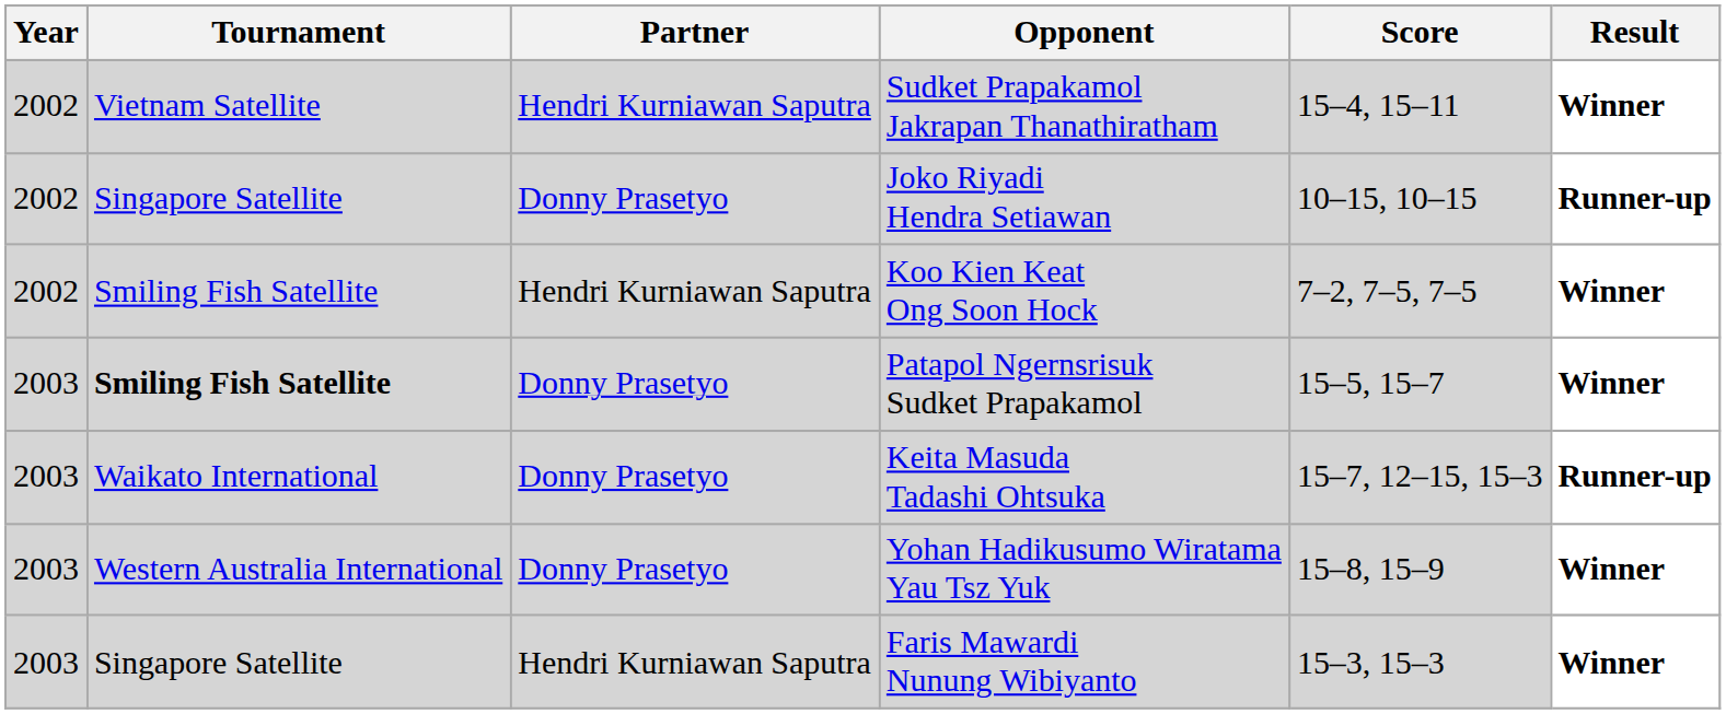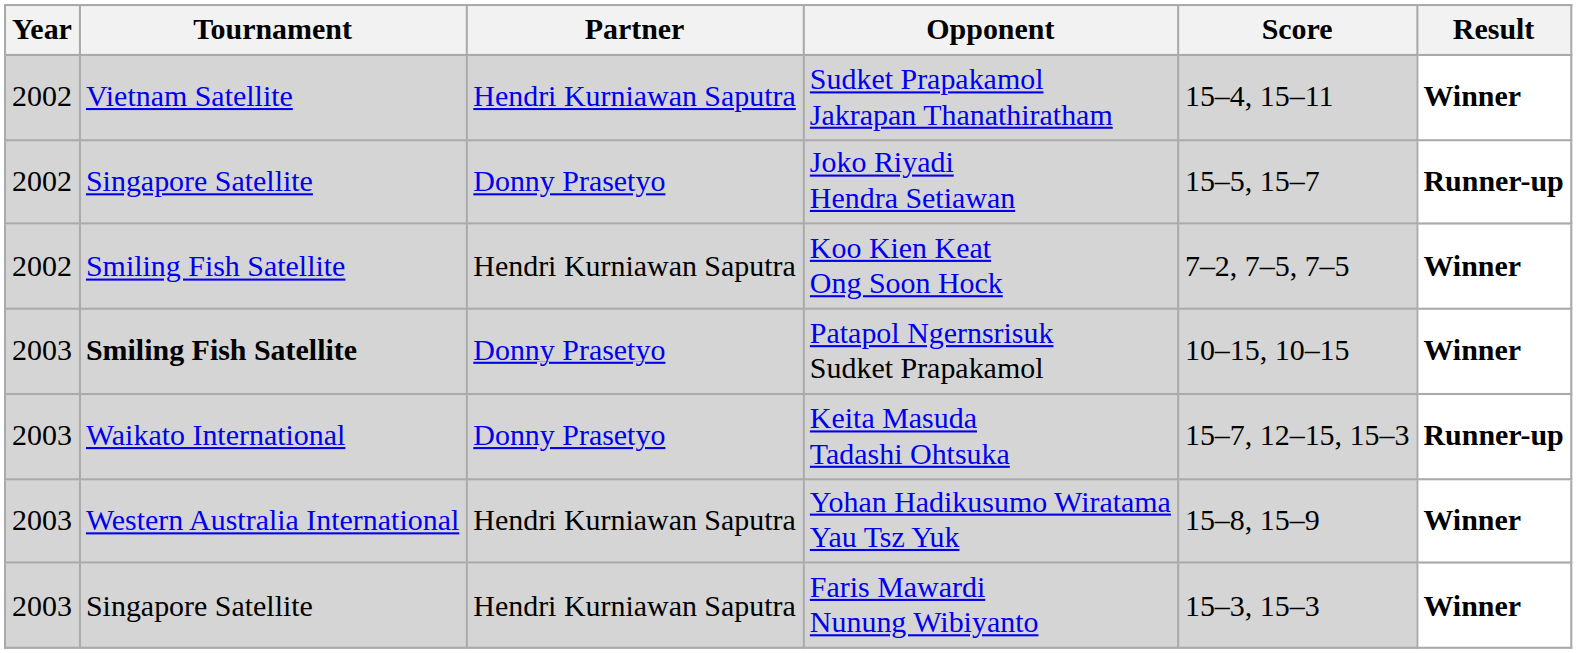Joko Riyadi Hendra Setiawan | Score: 10–15, 10–15 -> 15–5, 15–7
Patapol Ngernsrisuk Sudket Prapakamol | Score: 15–5, 15–7 -> 10–15, 10–15
Yohan Hadikusumo Wiratama Yau Tsz Yuk | Partner: Donny Prasetyo -> Hendri Kurniawan Saputra
